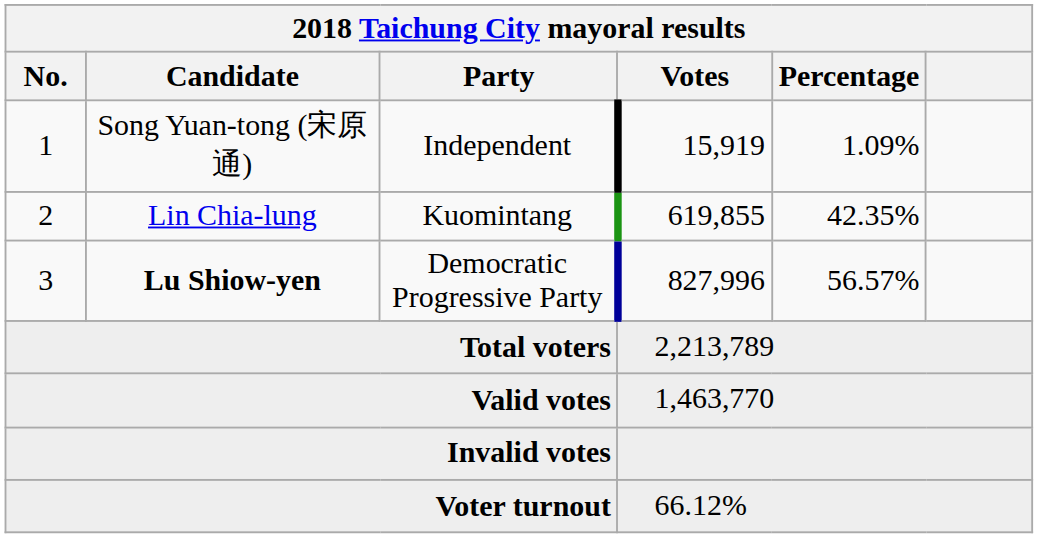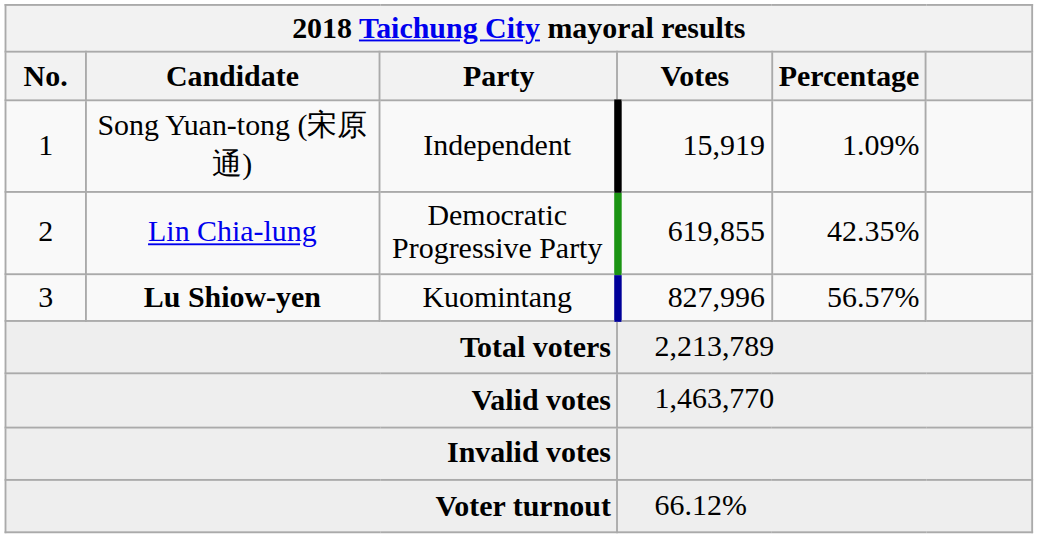2 | Party: Kuomintang -> Democratic Progressive Party
3 | Party: Democratic Progressive Party -> Kuomintang
